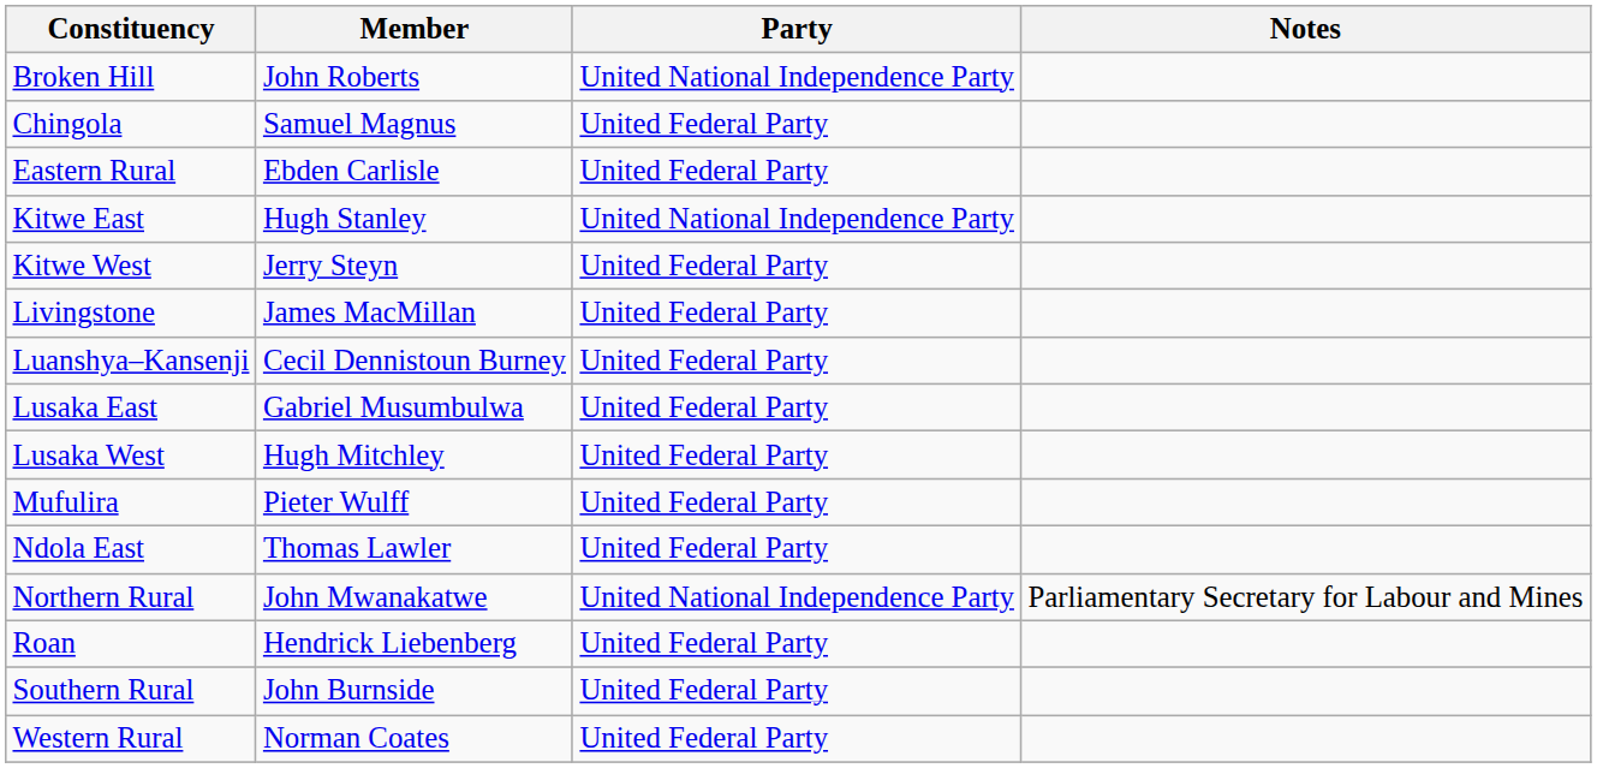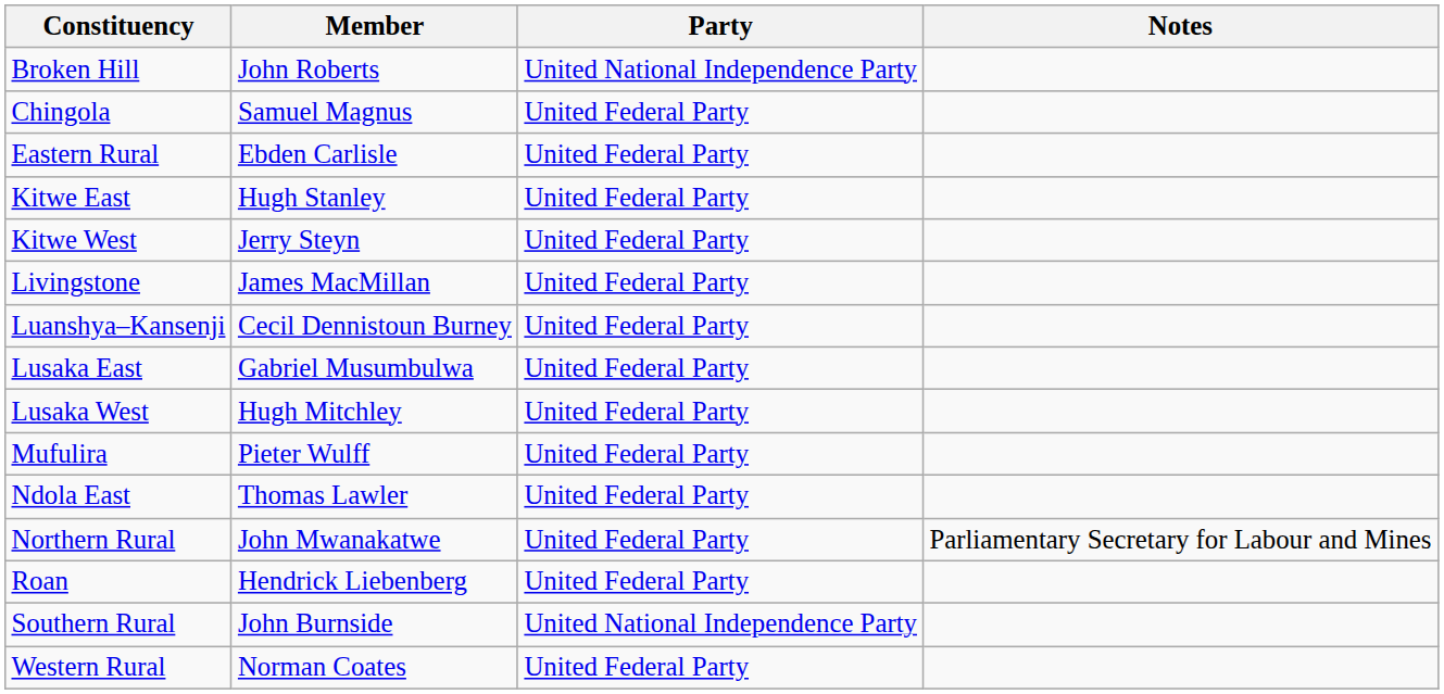Kitwe East | Party: United National Independence Party -> United Federal Party
Northern Rural | Party: United National Independence Party -> United Federal Party
Southern Rural | Party: United Federal Party -> United National Independence Party
